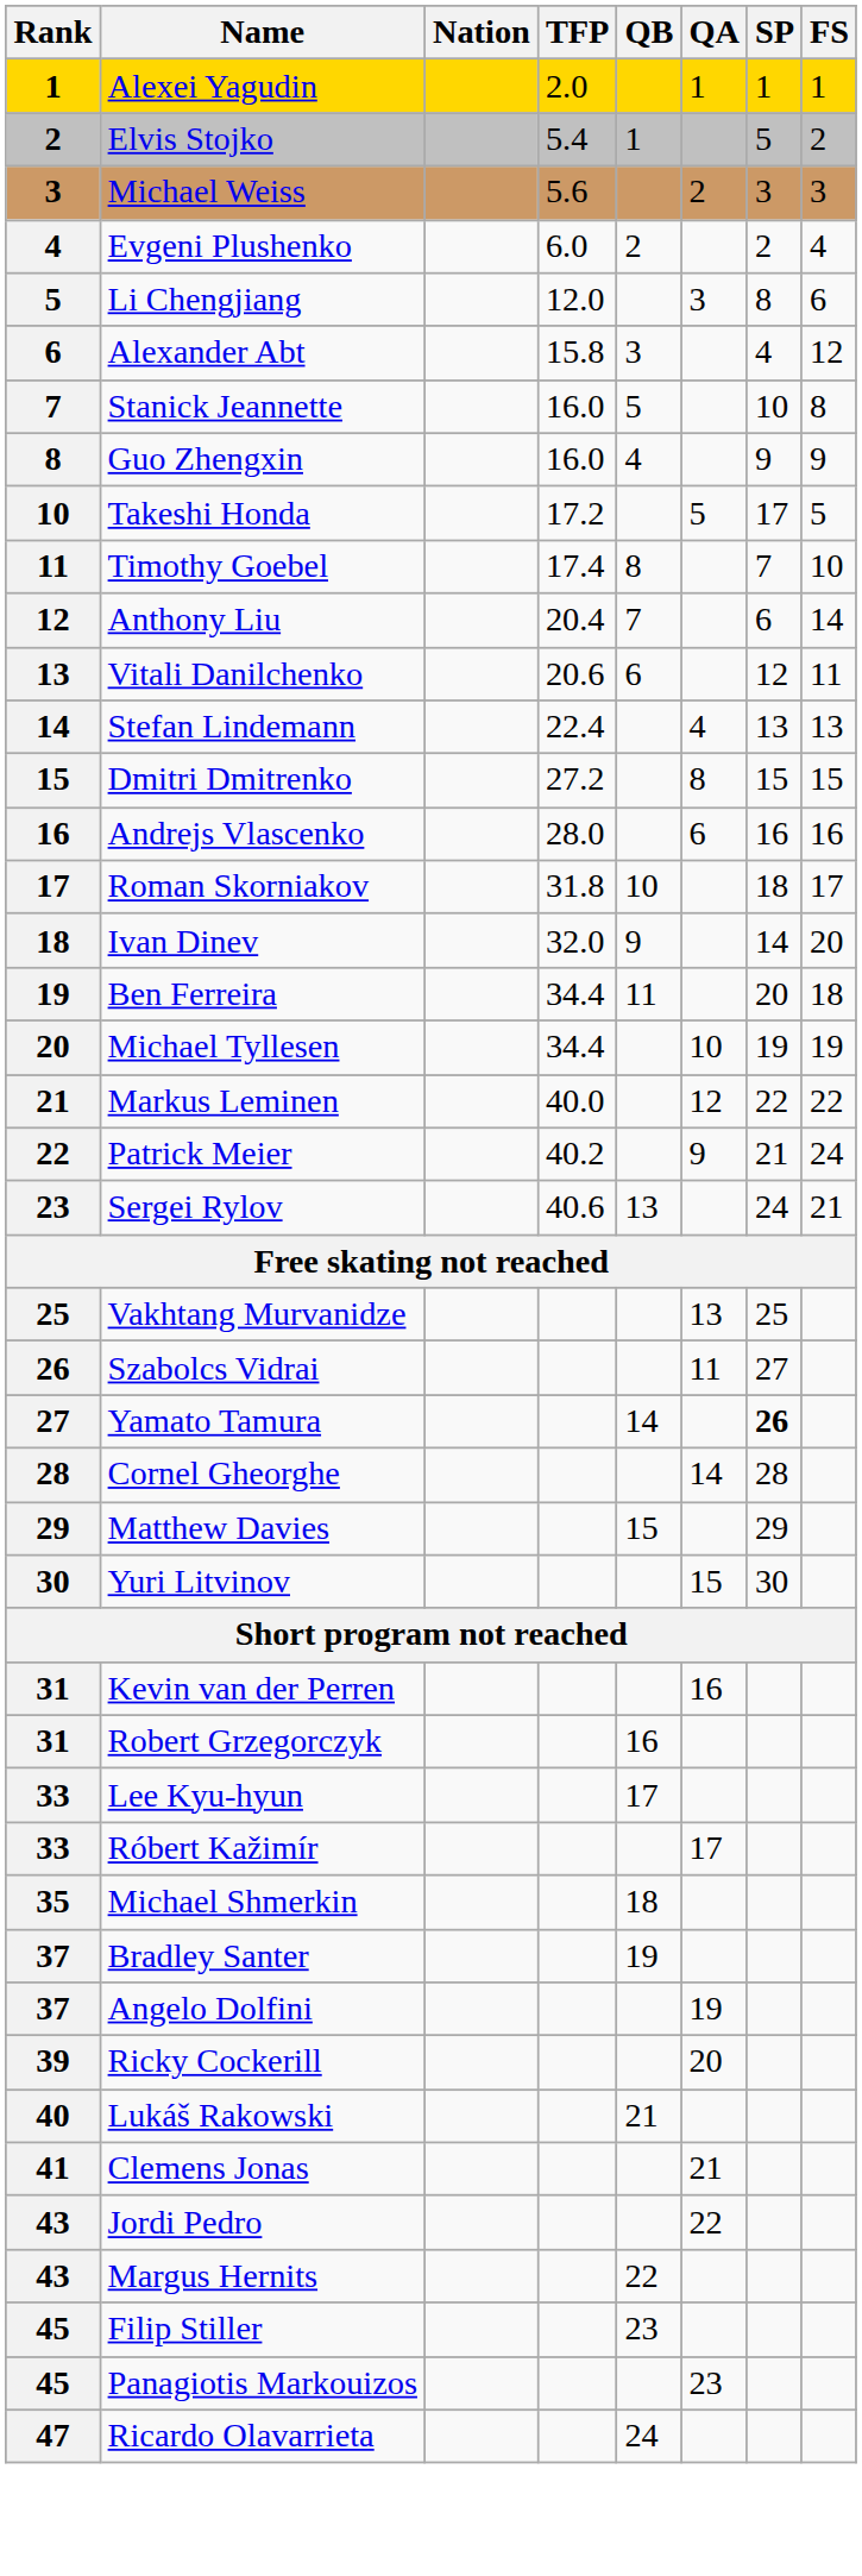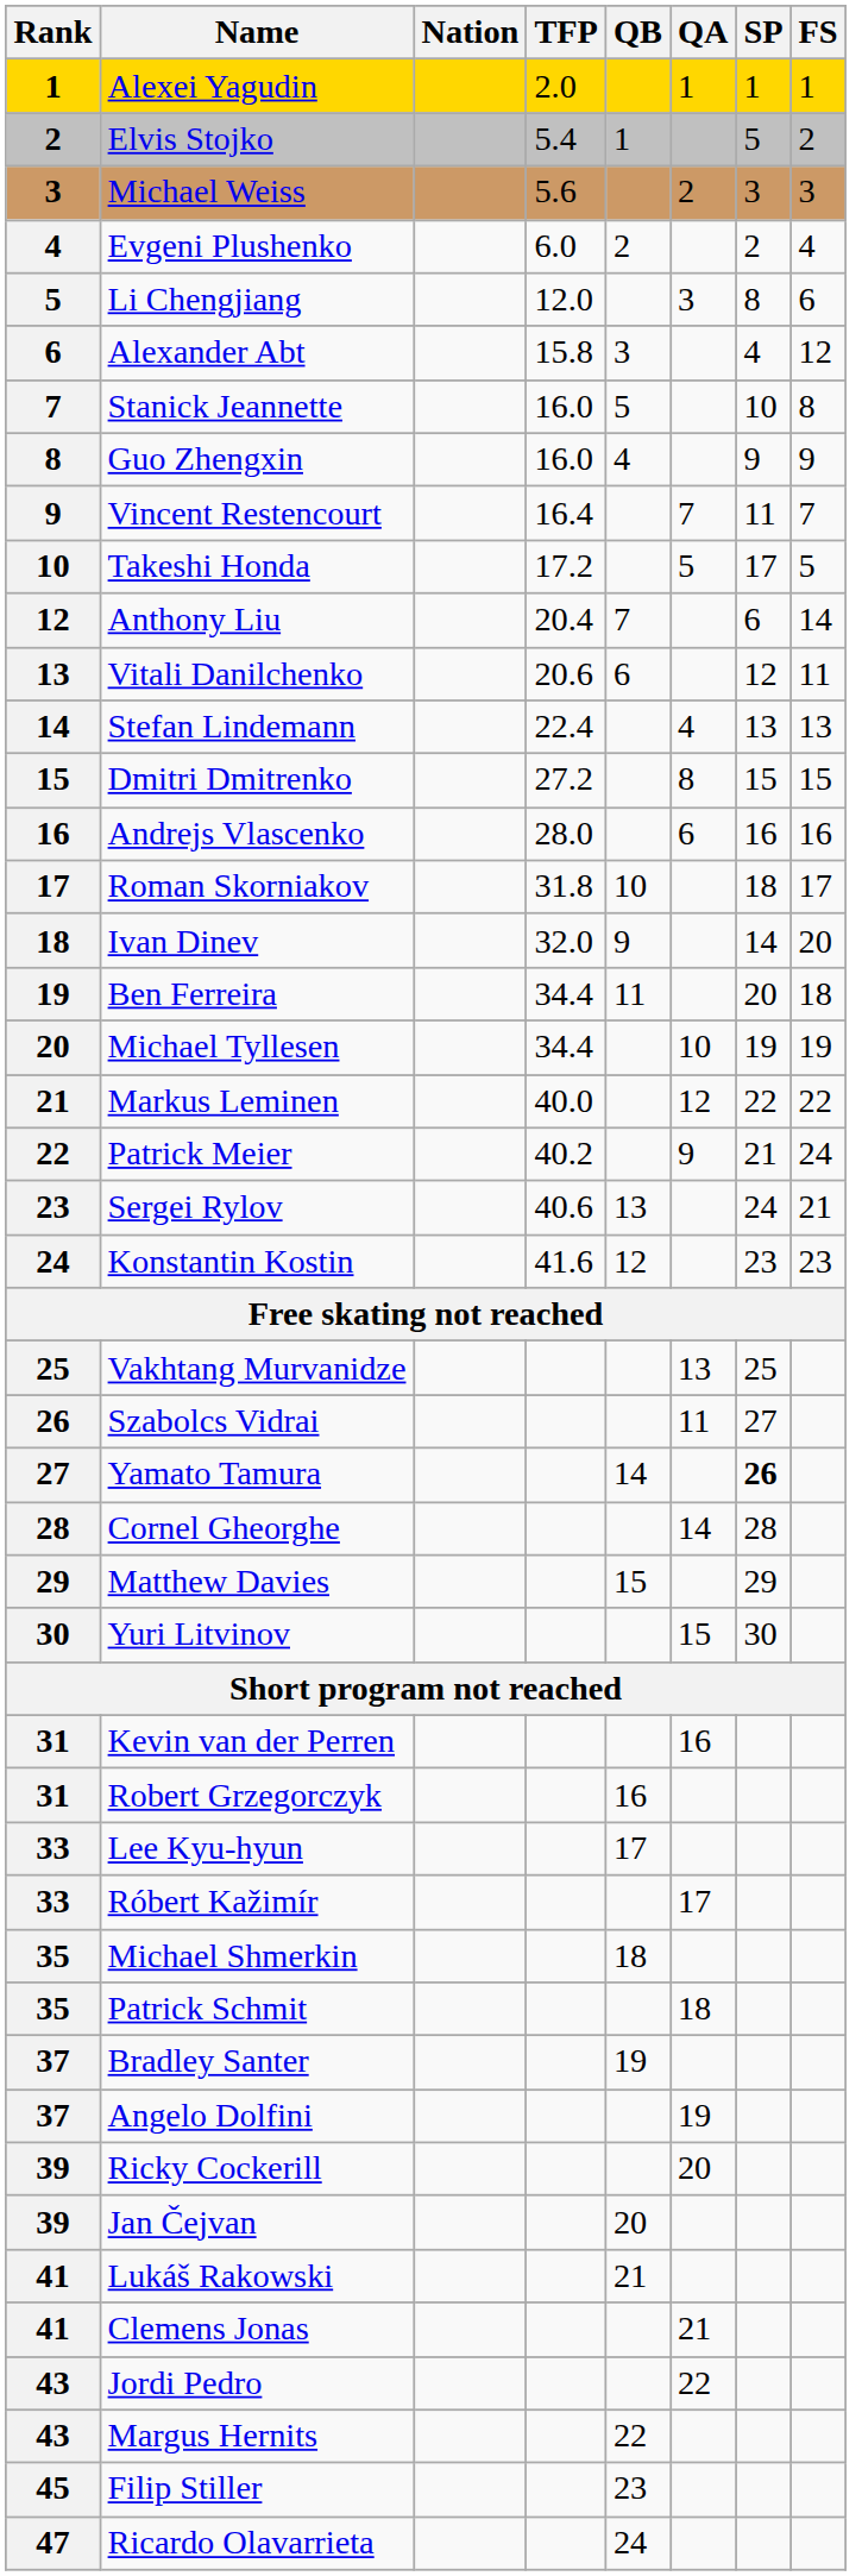+ row: 9 | Vincent Restencourt | 16.4 | 7 | 11 | 7
- row: 11 | Timothy Goebel | 17.4 | 8 | 7 | 10
+ row: 24 | Konstantin Kostin | 41.6 | 12 | 23 | 23
+ row: 35 | Patrick Schmit | 18
+ row: 39 | Jan Čejvan | 20
Lukáš Rakowski | Rank: 40 -> 41
- row: 45 | Panagiotis Markouizos | 23
